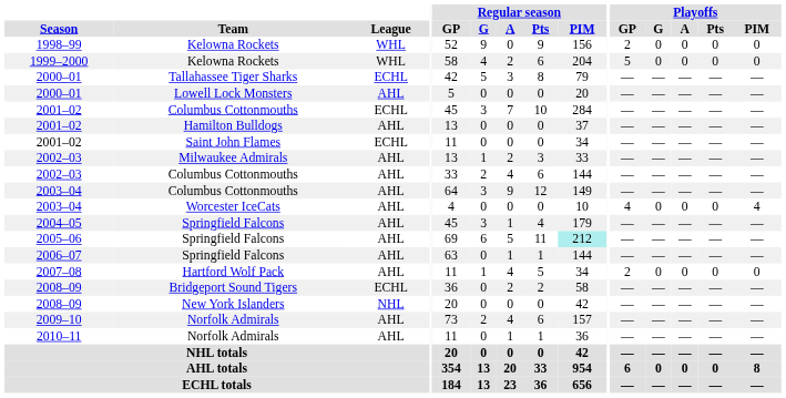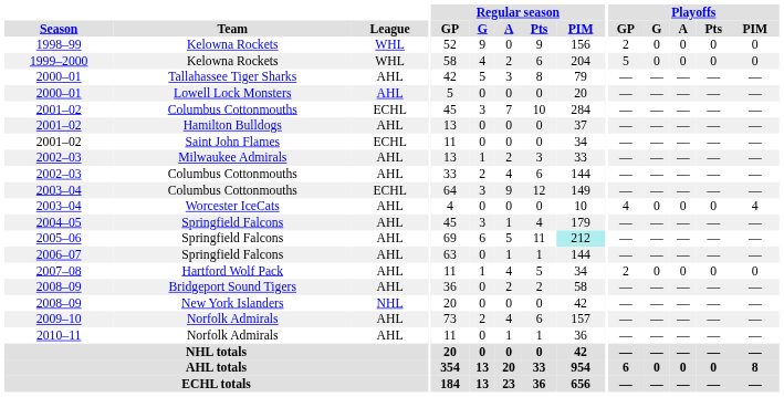2000–01 / Tallahassee Tiger Sharks | League: ECHL -> AHL
2003–04 / Columbus Cottonmouths | League: AHL -> ECHL
2008–09 / Bridgeport Sound Tigers | League: ECHL -> AHL
